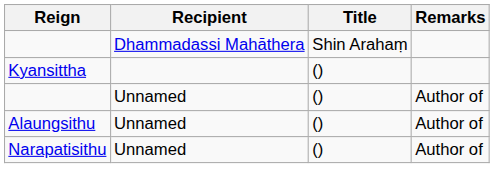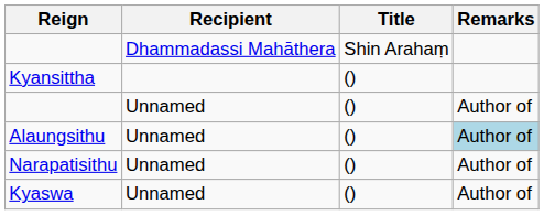Alaungsithu | Remarks: no background -> lightblue background
+ row: Kyaswa | Unnamed | () | Author of
